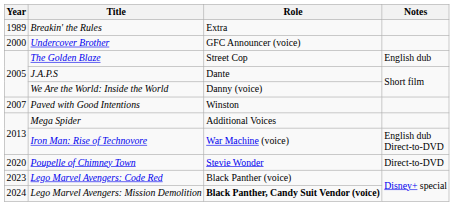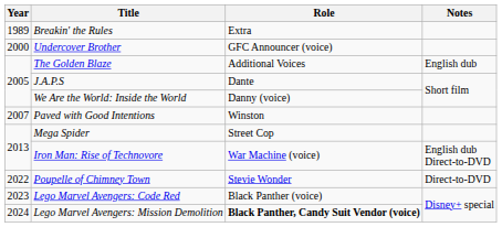The Golden Blaze | Role: Street Cop -> Additional Voices
Mega Spider | Role: Additional Voices -> Street Cop
Poupelle of Chimney Town | Year: 2020 -> 2022
